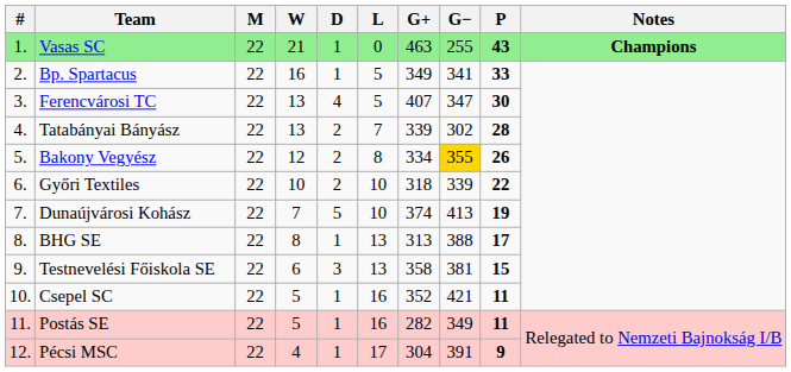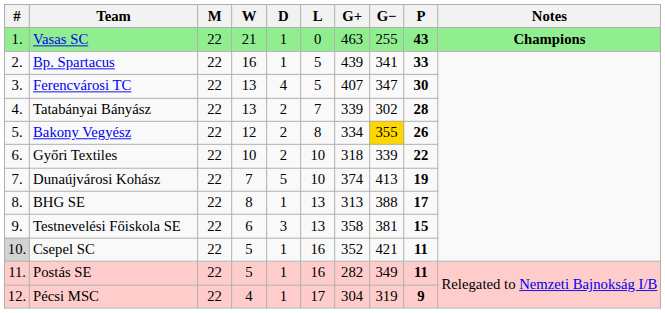Bp. Spartacus | G+: 349 -> 439
Csepel SC | #: no background -> lightgrey background
Pécsi MSC | G−: 391 -> 319
